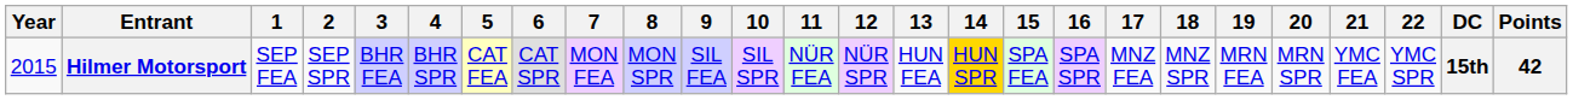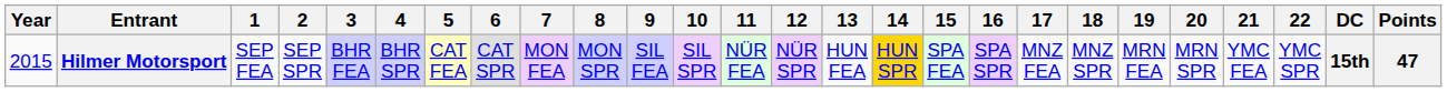Hilmer Motorsport | Points: 42 -> 47
